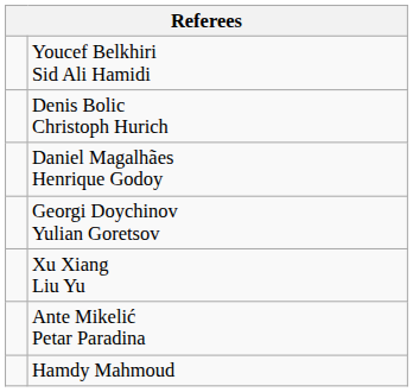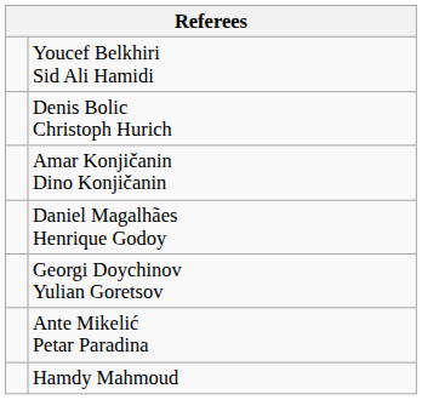+ row: Amar Konjičanin Dino Konjičanin
- row: Xu Xiang Liu Yu
